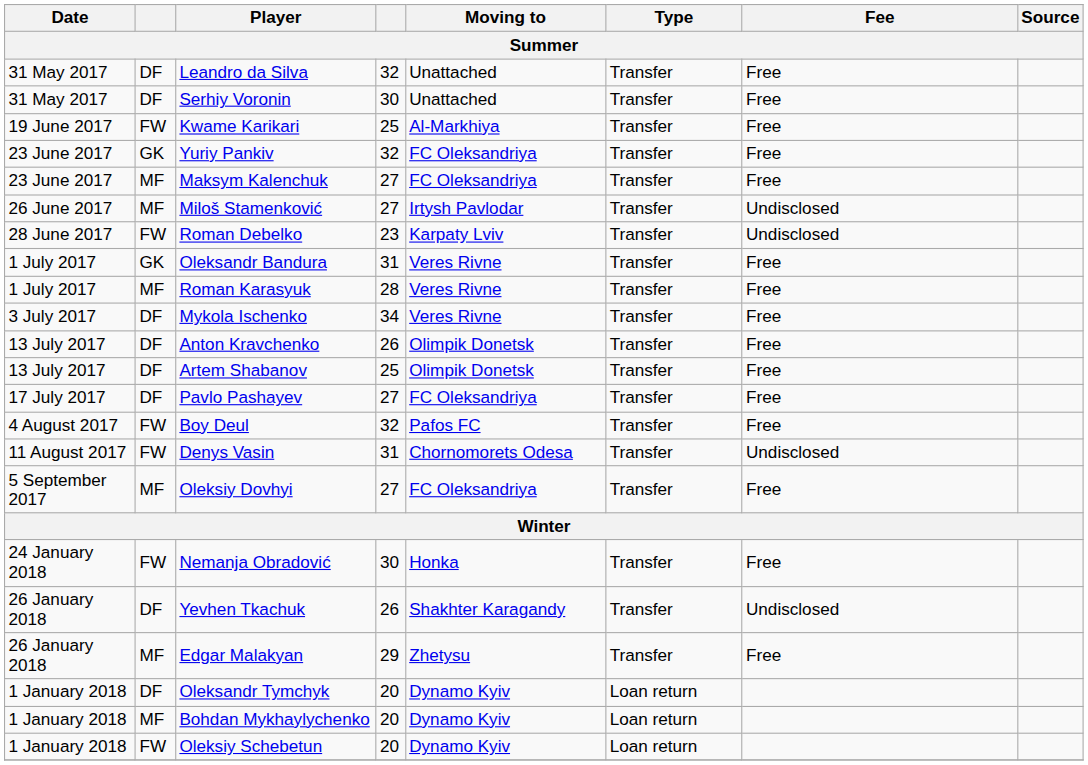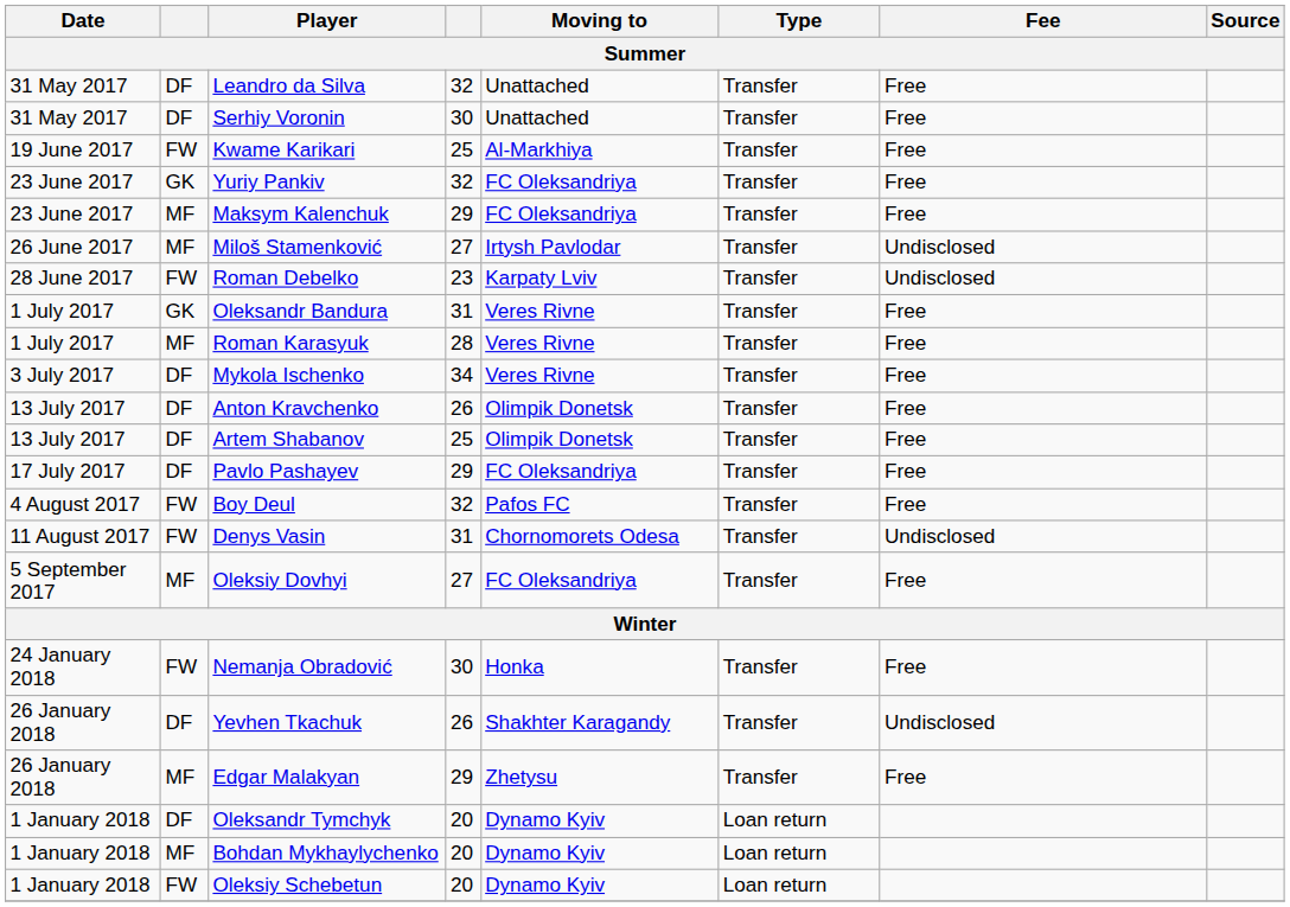Maksym Kalenchuk | column 4: 27 -> 29
Pavlo Pashayev | column 4: 27 -> 29
